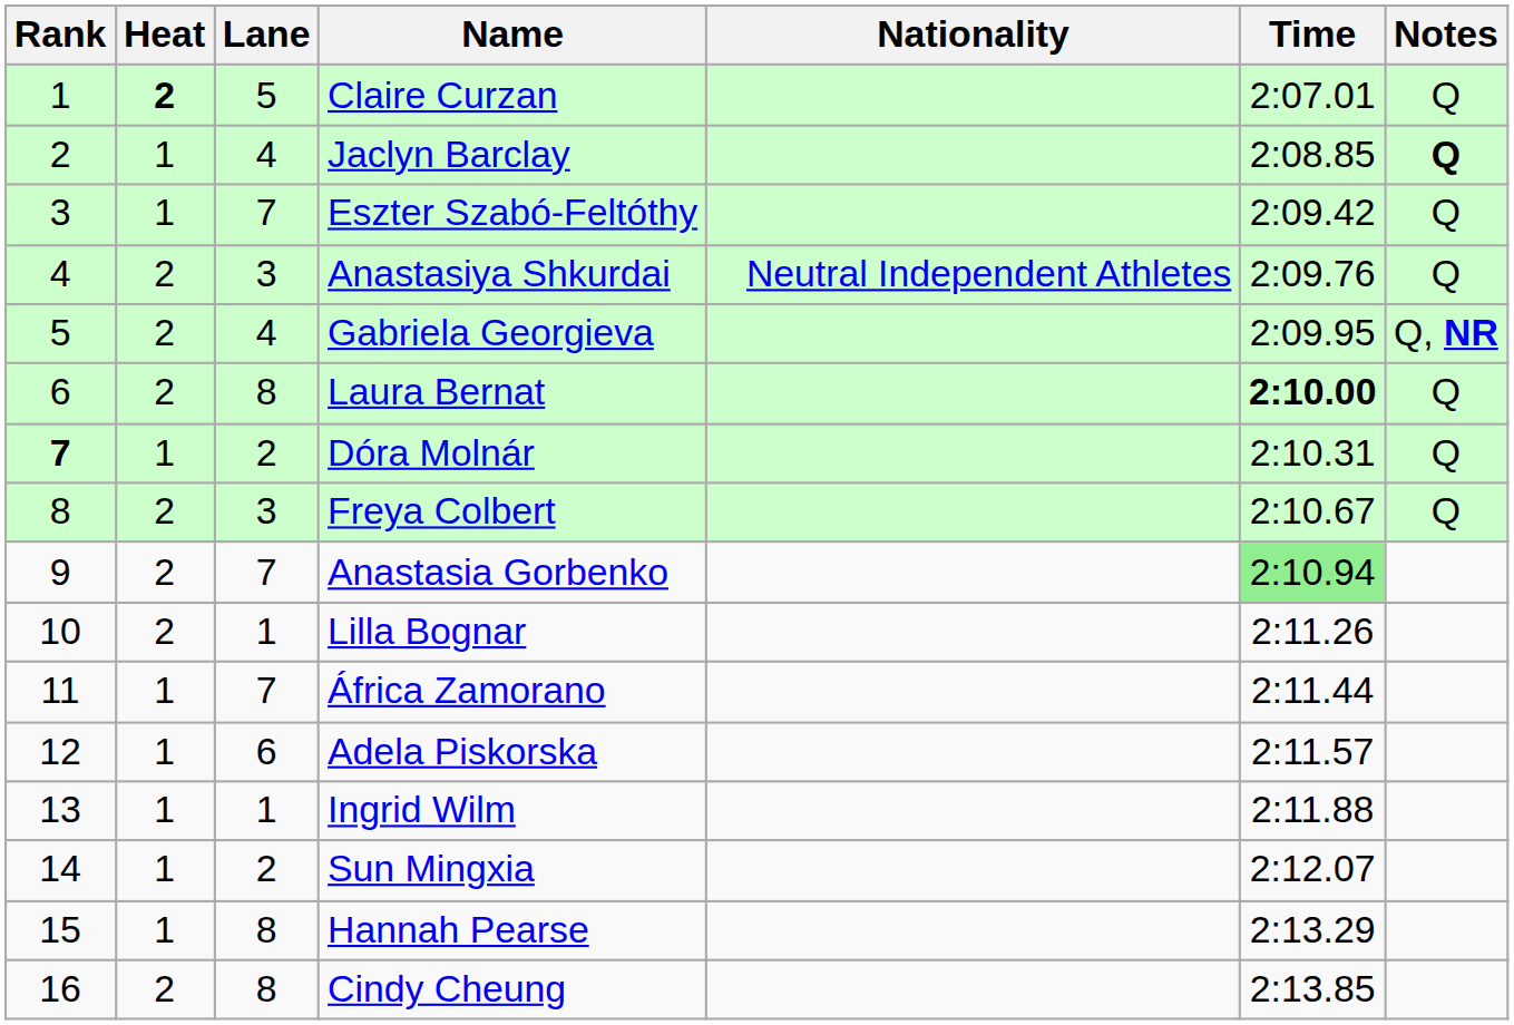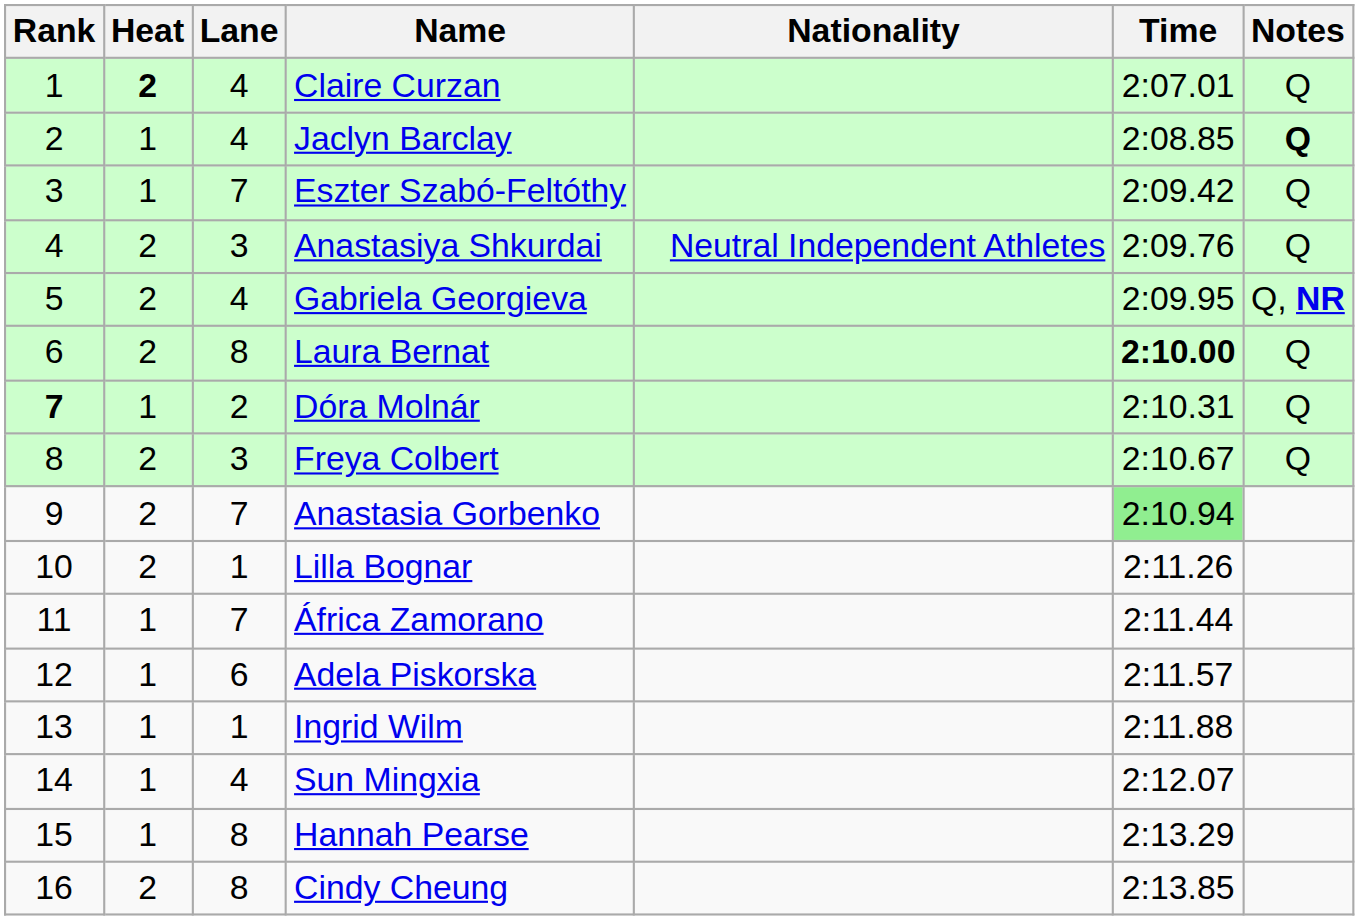Claire Curzan | Lane: 5 -> 4
Sun Mingxia | Lane: 2 -> 4
